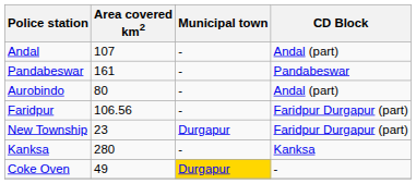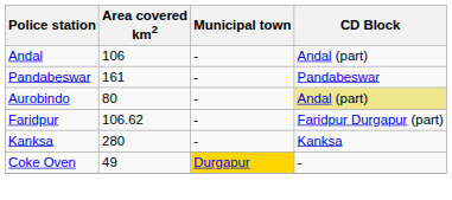Andal | Area covered km2: 107 -> 106
Aurobindo | CD Block: no background -> khaki background
Faridpur | Area covered km2: 106.56 -> 106.62
- row: New Township | 23 | Durgapur | Faridpur Durgapur (part)
